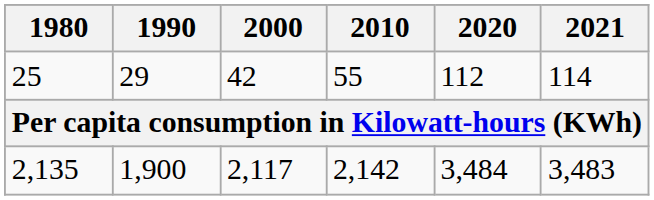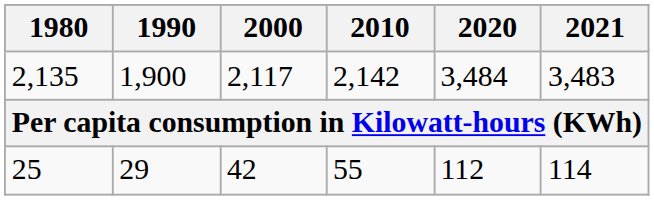rows swapped: 25 <-> 2,135
